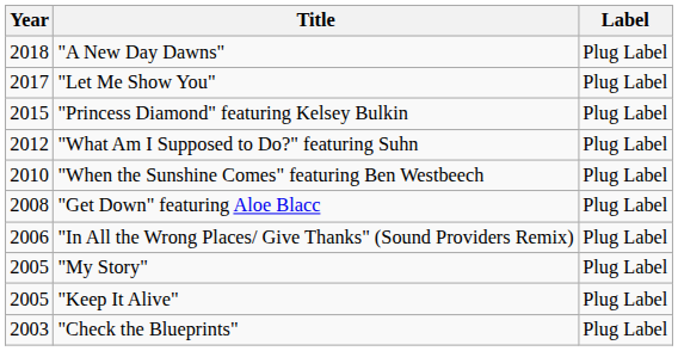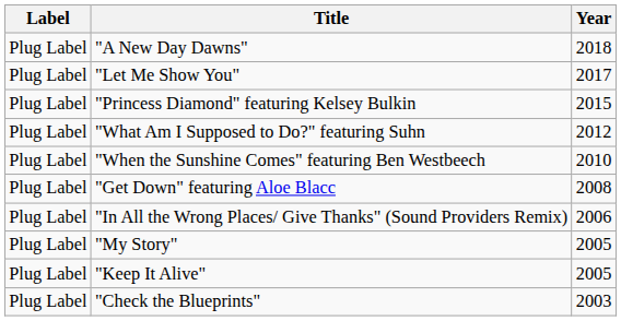columns swapped: Year <-> Label
